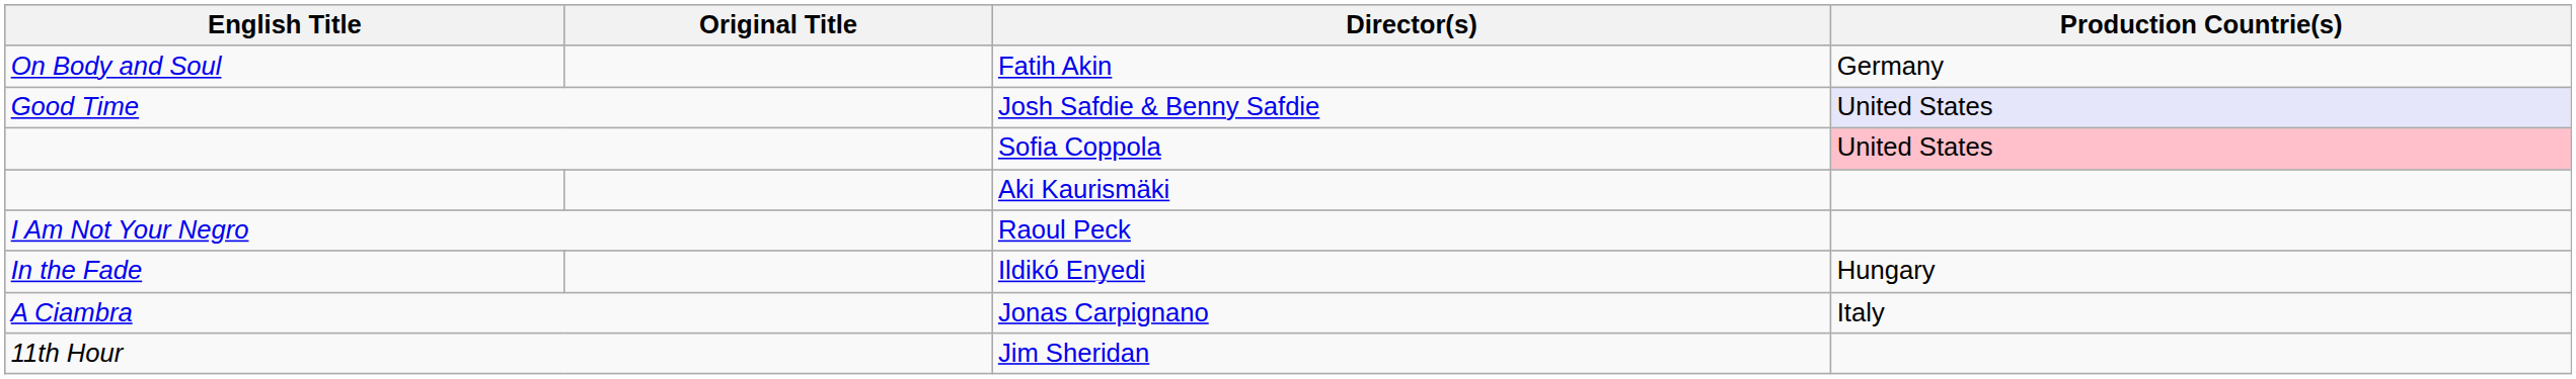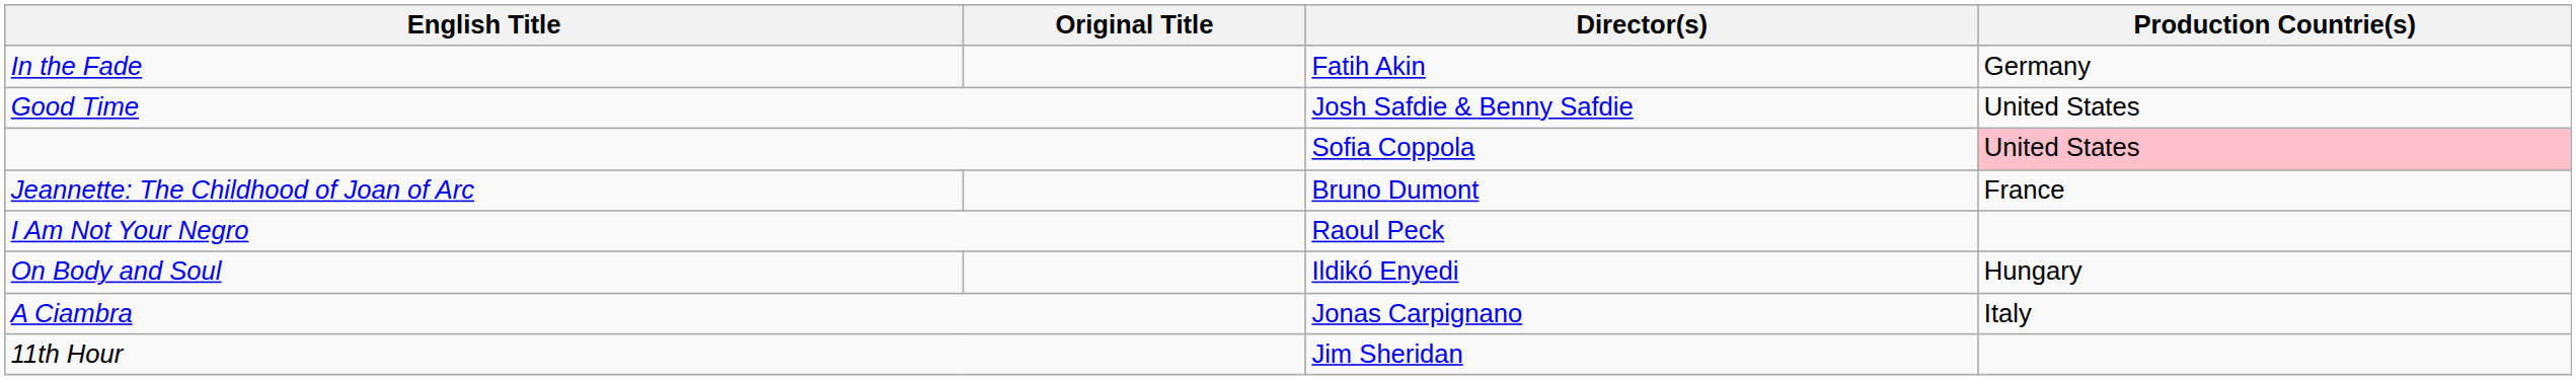Fatih Akin | English Title: On Body and Soul -> In the Fade
Josh Safdie & Benny Safdie | Production Countrie(s): lavender background -> no background
- row: Aki Kaurismäki
+ row: Jeannette: The Childhood of Joan of Arc | Bruno Dumont | France
Ildikó Enyedi | English Title: In the Fade -> On Body and Soul
